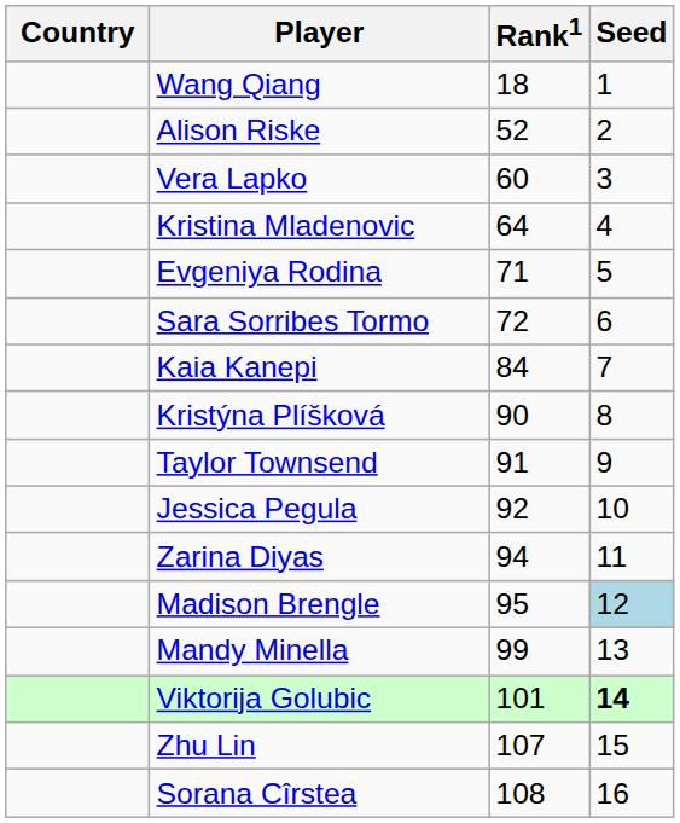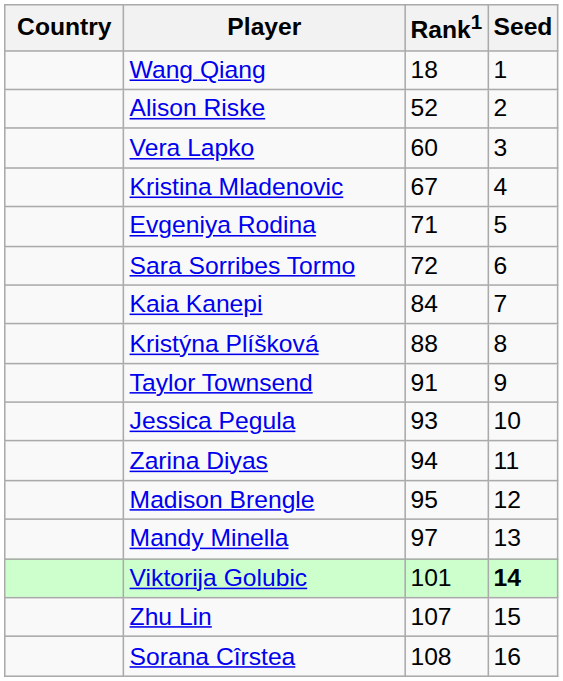Kristina Mladenovic | Rank1: 64 -> 67
Kristýna Plíšková | Rank1: 90 -> 88
Jessica Pegula | Rank1: 92 -> 93
Madison Brengle | Seed: lightblue background -> no background
Mandy Minella | Rank1: 99 -> 97
